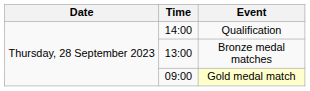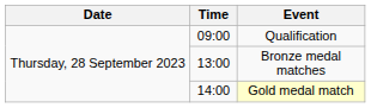Qualification | Time: 14:00 -> 09:00
Gold medal match | Time: 09:00 -> 14:00
